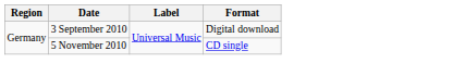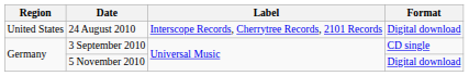+ row: United States | 24 August 2010 | Interscope Records, Cherrytree Records, 2101 Records | Digital download
3 September 2010 | Format: Digital download -> CD single
5 November 2010 | Format: CD single -> Digital download
